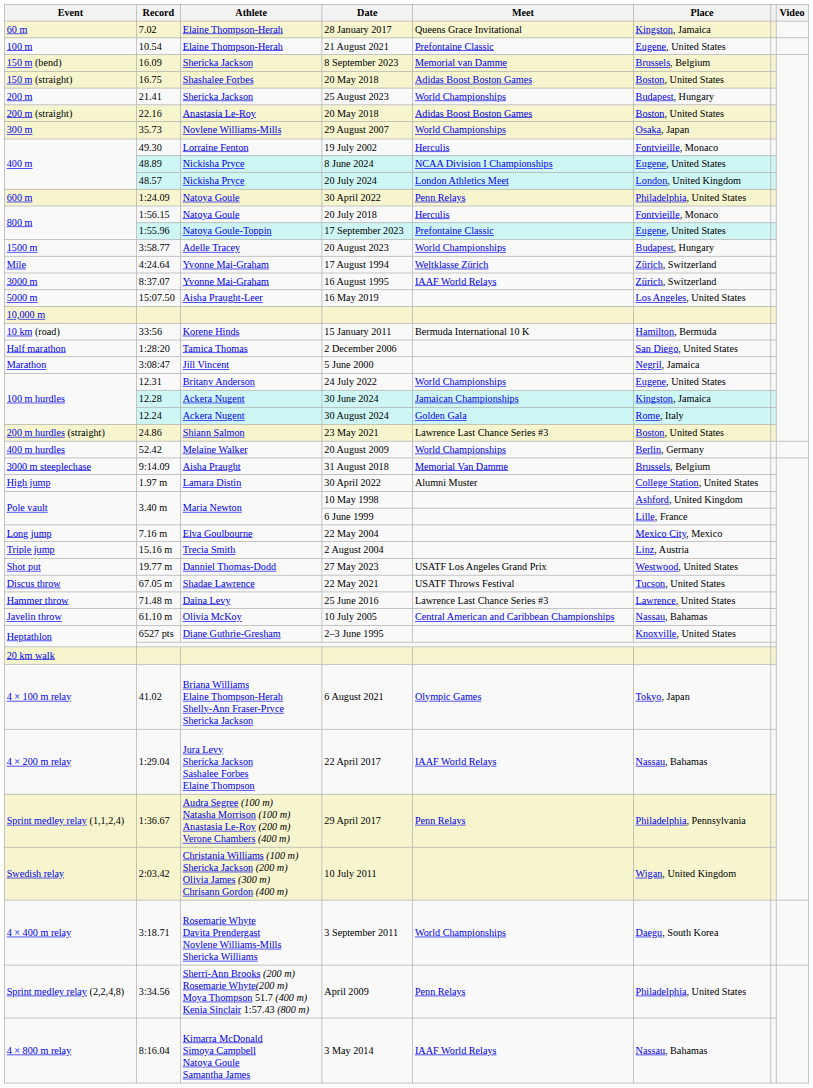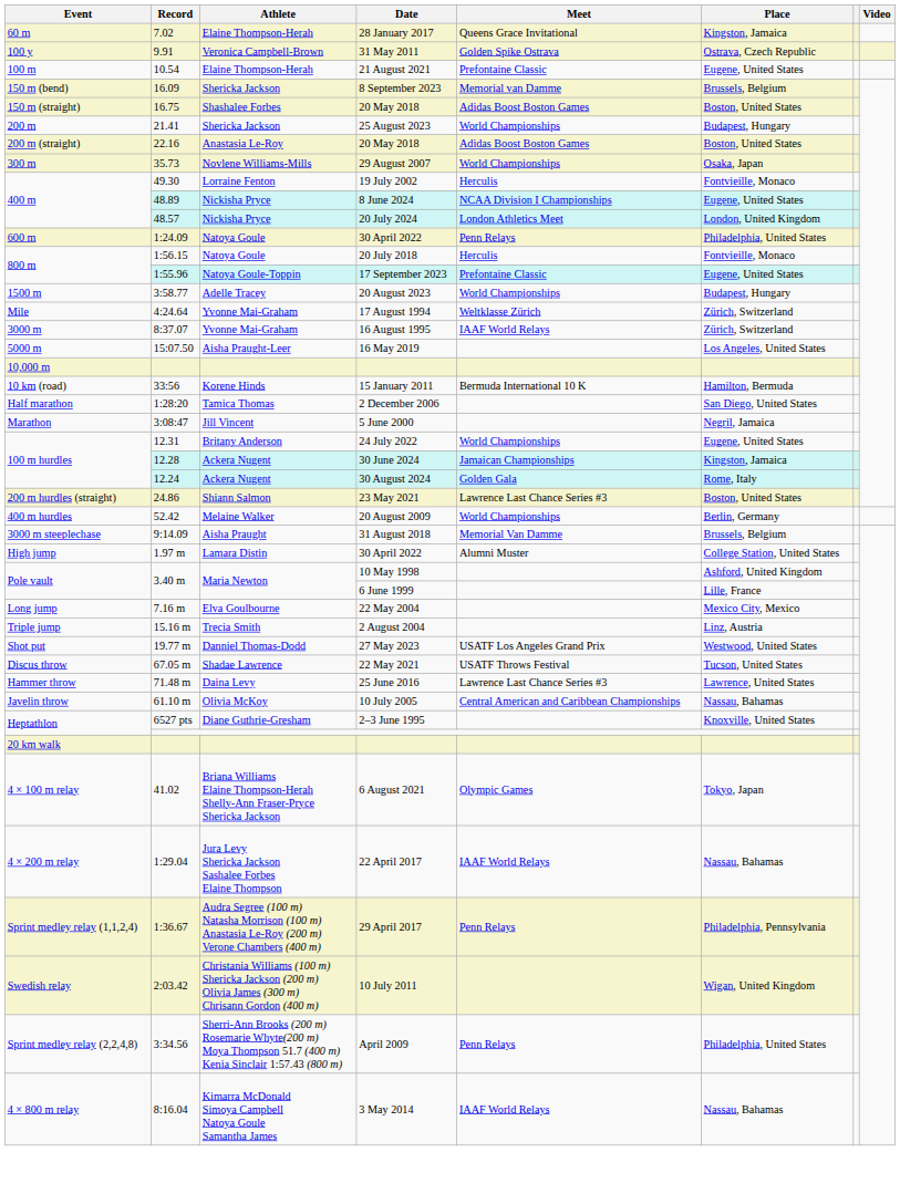+ row: 100 y | 9.91 | Veronica Campbell-Brown | 31 May 2011 | Golden Spike Ostrava | Ostrava, Czech Republic
- row: 4 × 400 m relay | 3:18.71 | Rosemarie Whyte Davita Prendergast Novlene Williams-Mills Shericka Williams | 3 September 2011 | World Championships | Daegu, South Korea
